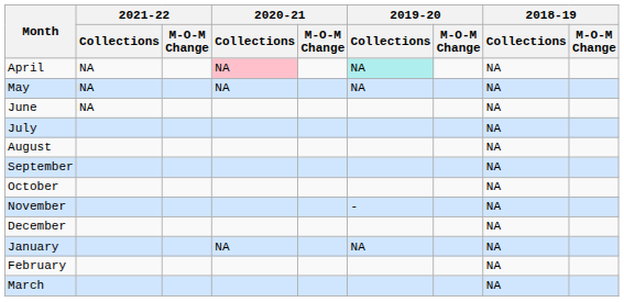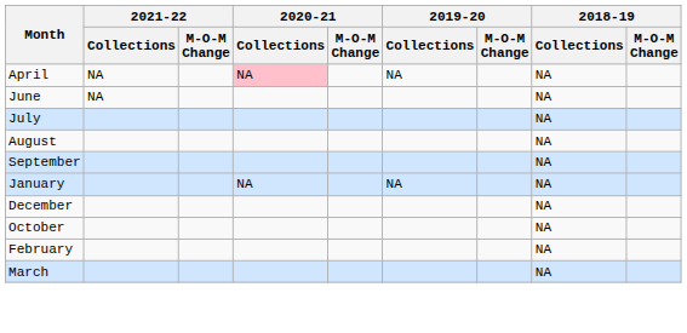April | 2019-20 / Collections: paleturquoise background -> no background
- row: May | NA | NA | NA | NA
rows swapped: October <-> January
- row: November | - | NA
